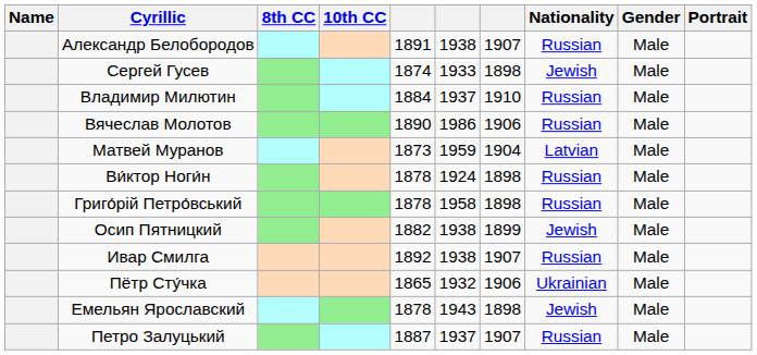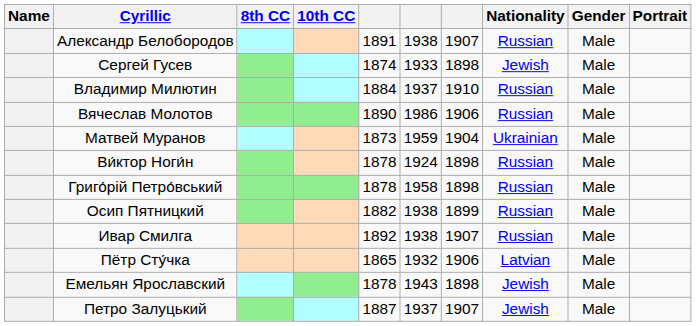Матвей Муранов | Nationality: Latvian -> Ukrainian
Осип Пятницкий | Nationality: Jewish -> Russian
Пётр Сту́чка | Nationality: Ukrainian -> Latvian
Петро Залуцький | Nationality: Russian -> Jewish
